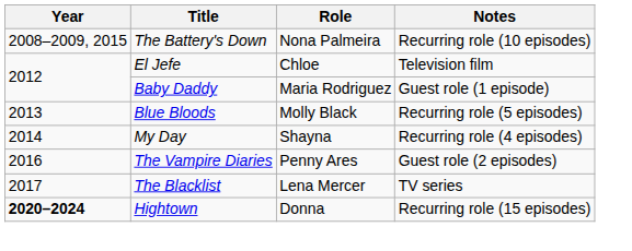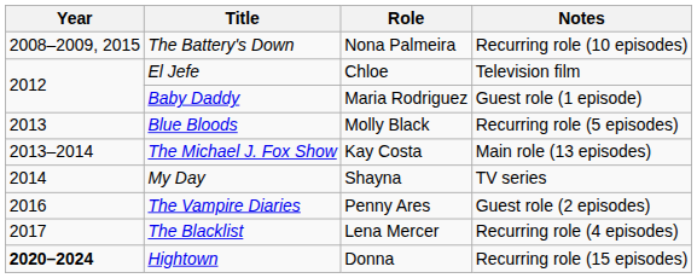+ row: 2013–2014 | The Michael J. Fox Show | Kay Costa | Main role (13 episodes)
My Day | Notes: Recurring role (4 episodes) -> TV series
The Blacklist | Notes: TV series -> Recurring role (4 episodes)
